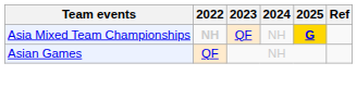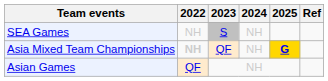+ row: SEA Games | NH | S | NH
